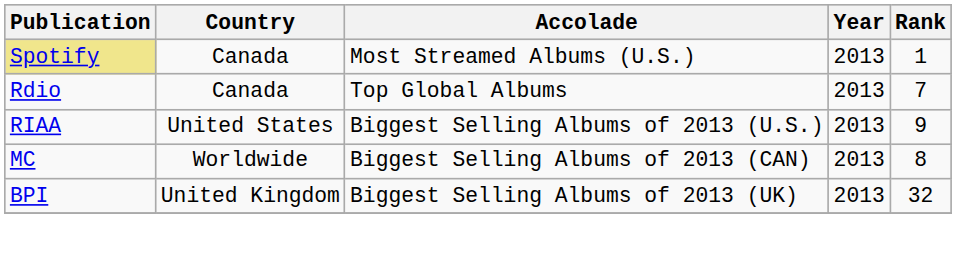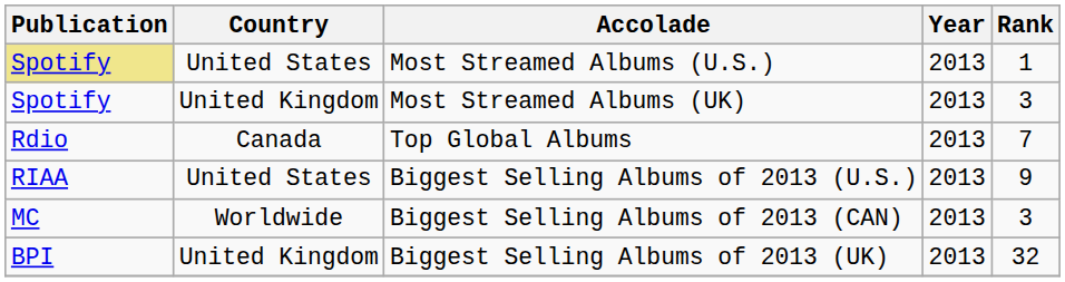Most Streamed Albums (U.S.) | Country: Canada -> United States
+ row: Spotify | United Kingdom | Most Streamed Albums (UK) | 2013 | 3
Biggest Selling Albums of 2013 (CAN) | Rank: 8 -> 3
